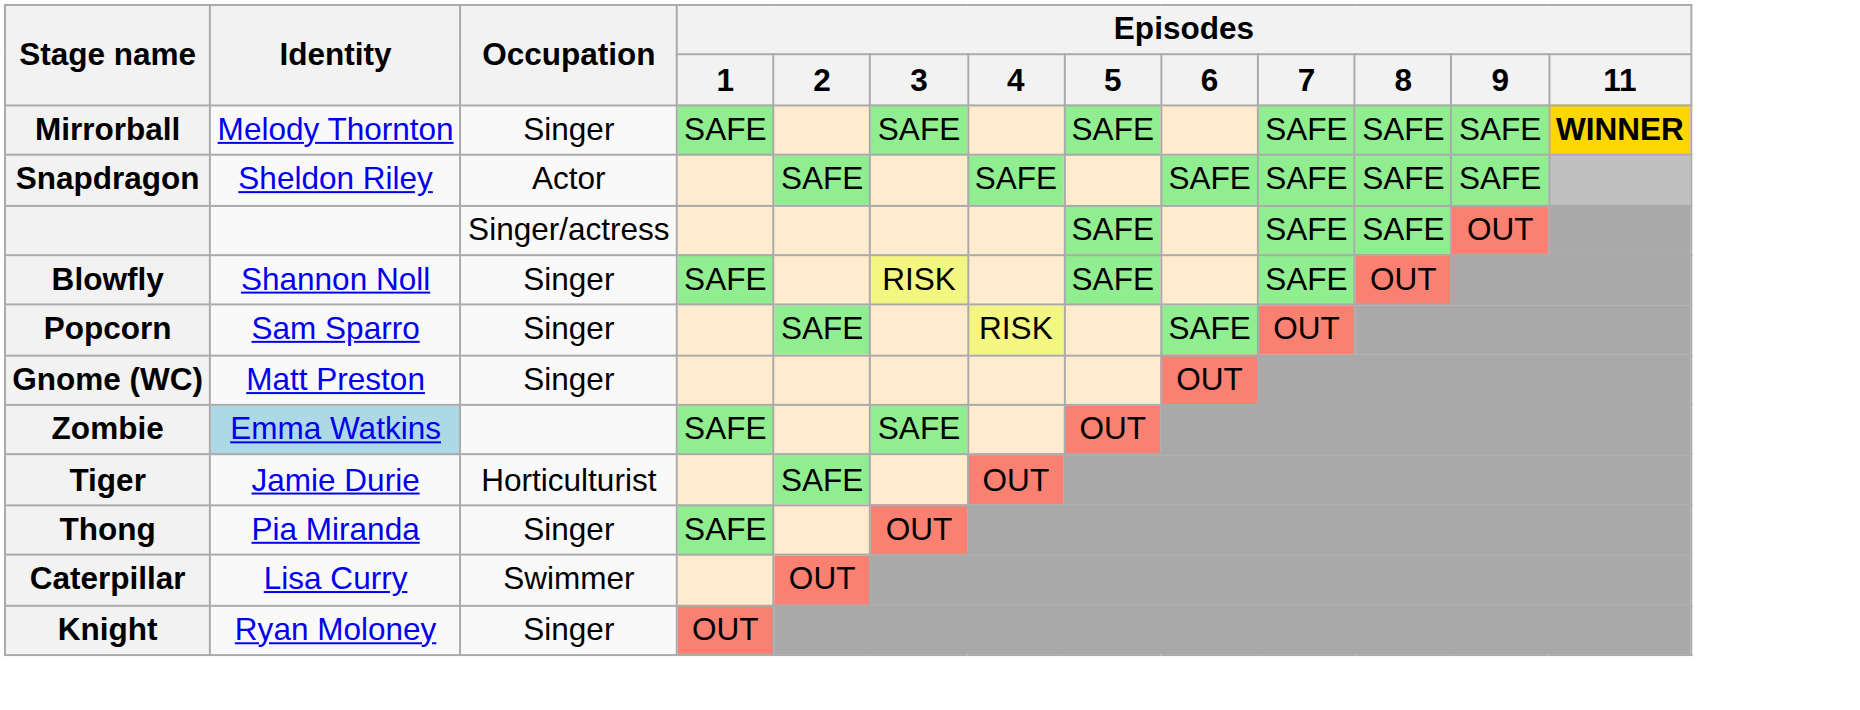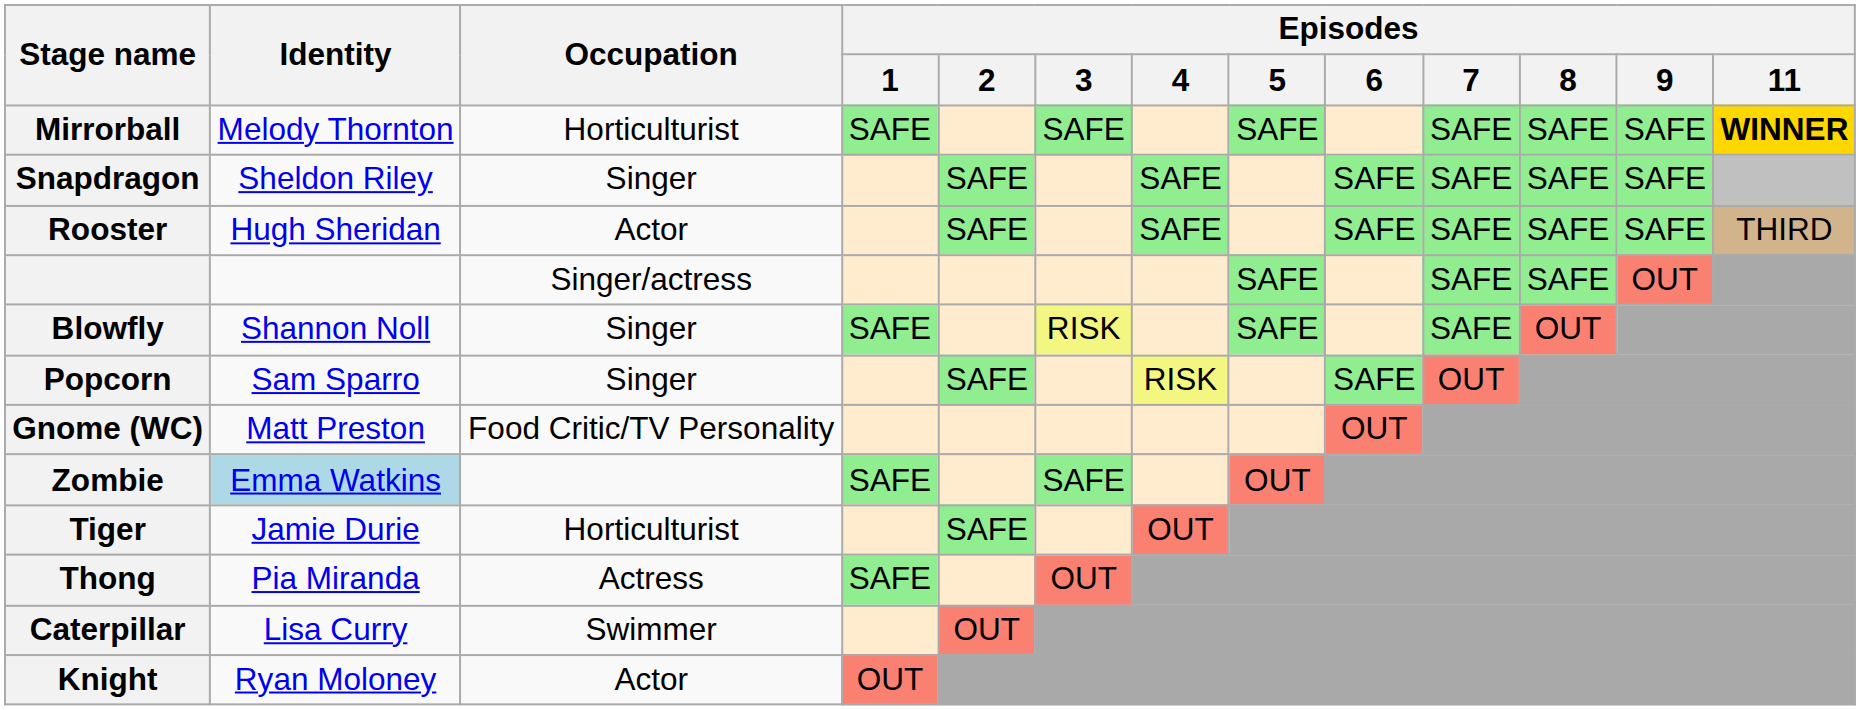Mirrorball | Occupation: Singer -> Horticulturist
Snapdragon | Occupation: Actor -> Singer
+ row: Rooster | Hugh Sheridan | Actor | SAFE | SAFE | SAFE | SAFE | SAFE | SAFE | THIRD
Gnome (WC) | Occupation: Singer -> Food Critic/TV Personality
Thong | Occupation: Singer -> Actress
Knight | Occupation: Singer -> Actor
